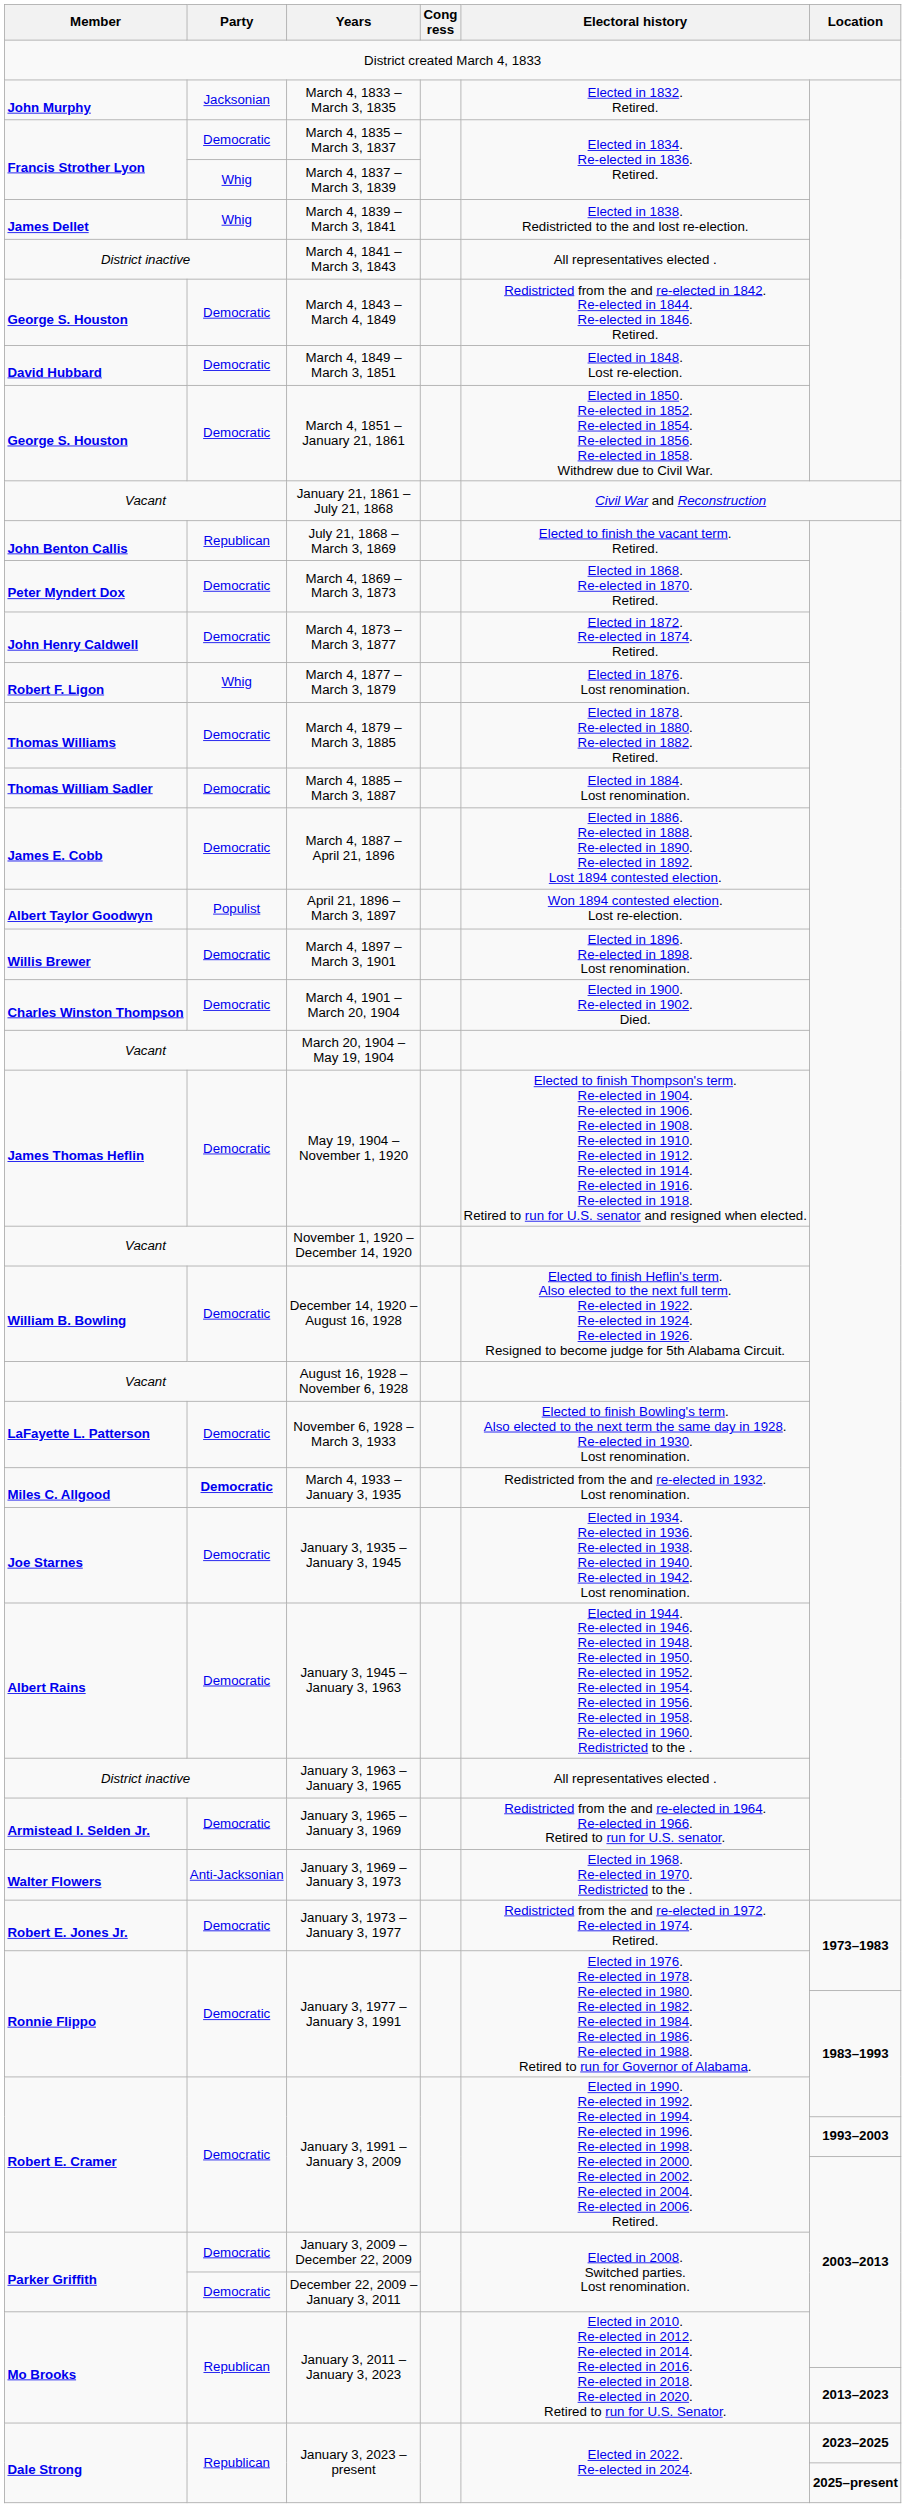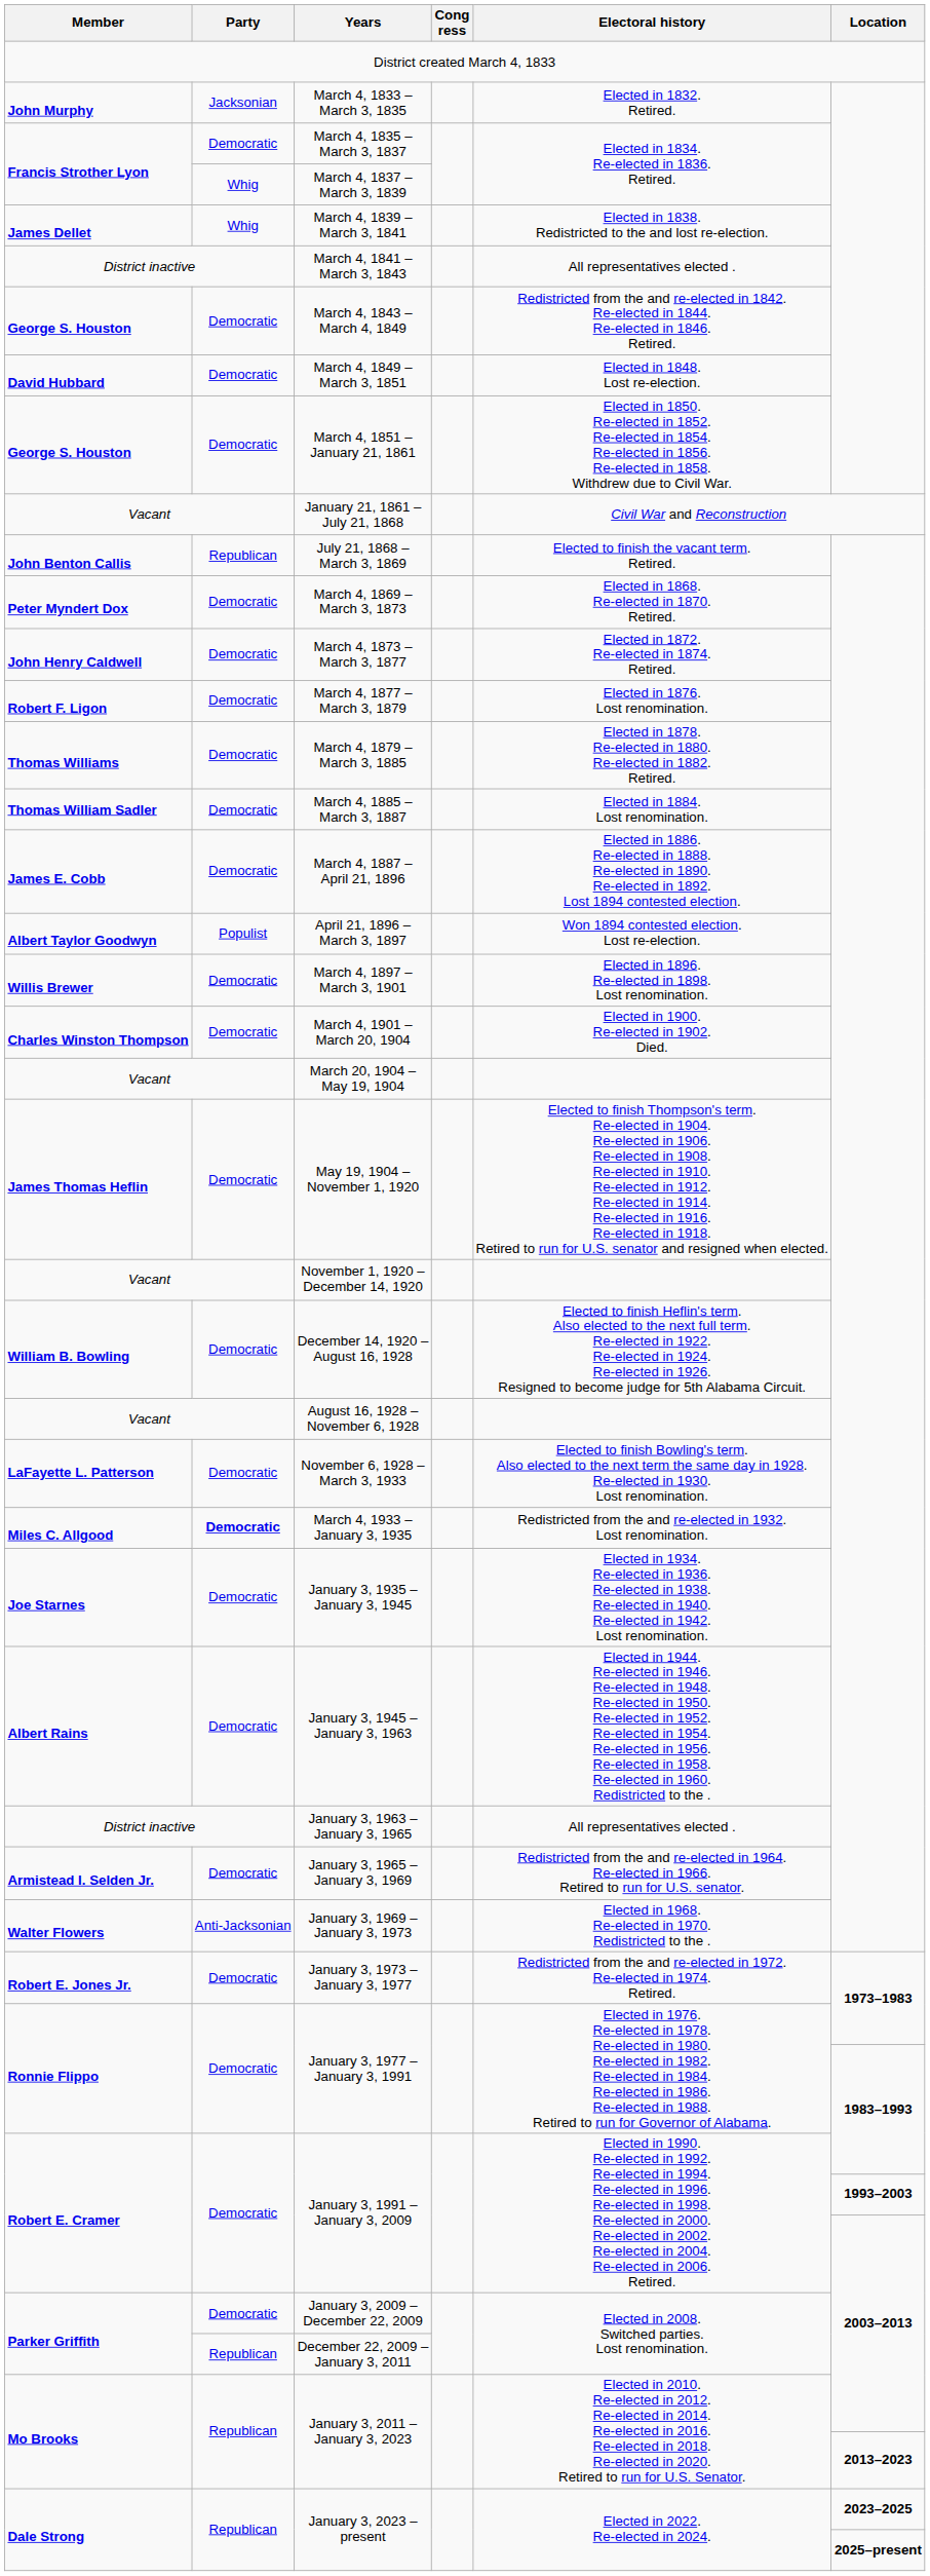March 4, 1877 – March 3, 1879 | Party: Whig -> Democratic
December 22, 2009 – January 3, 2011 | Party: Democratic -> Republican
